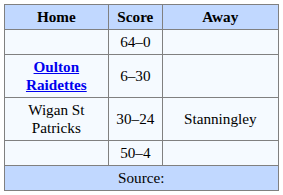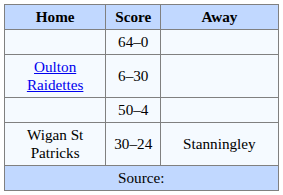6–30 | Home: bold -> normal
rows swapped: 50–4 <-> 30–24
